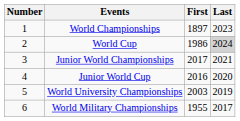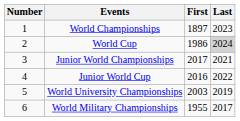Junior World Cup | Last: 2020 -> 2022
